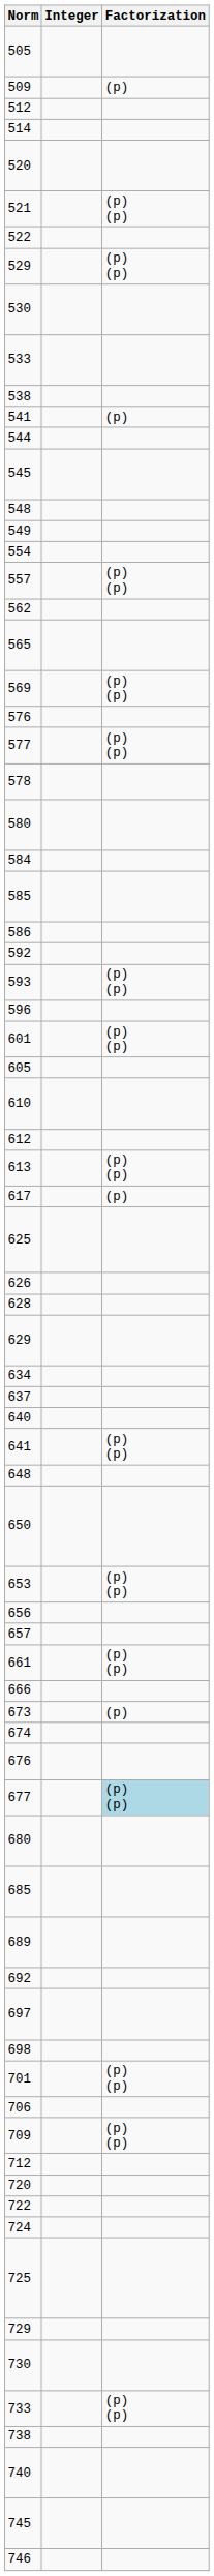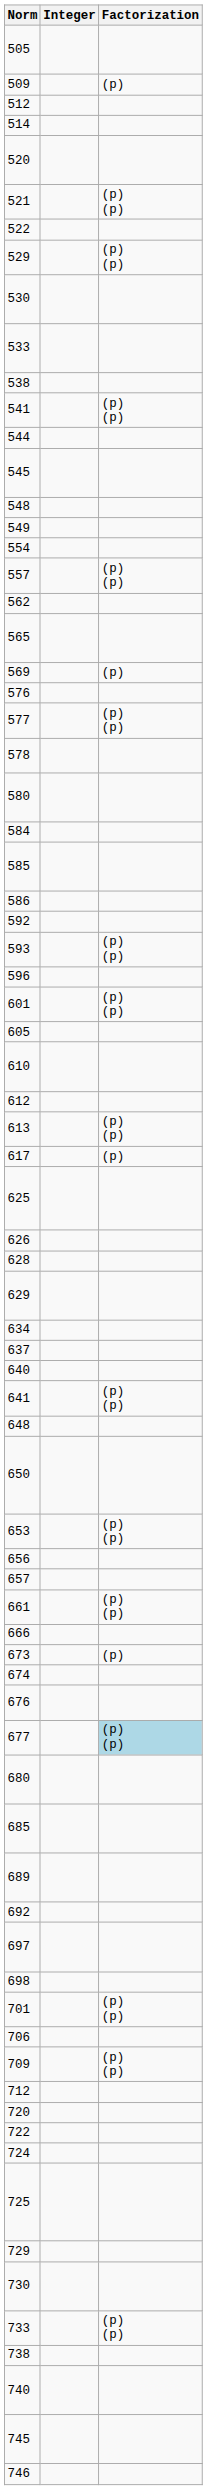541 | Factorization: (p) -> (p) (p)
569 | Factorization: (p) (p) -> (p)
